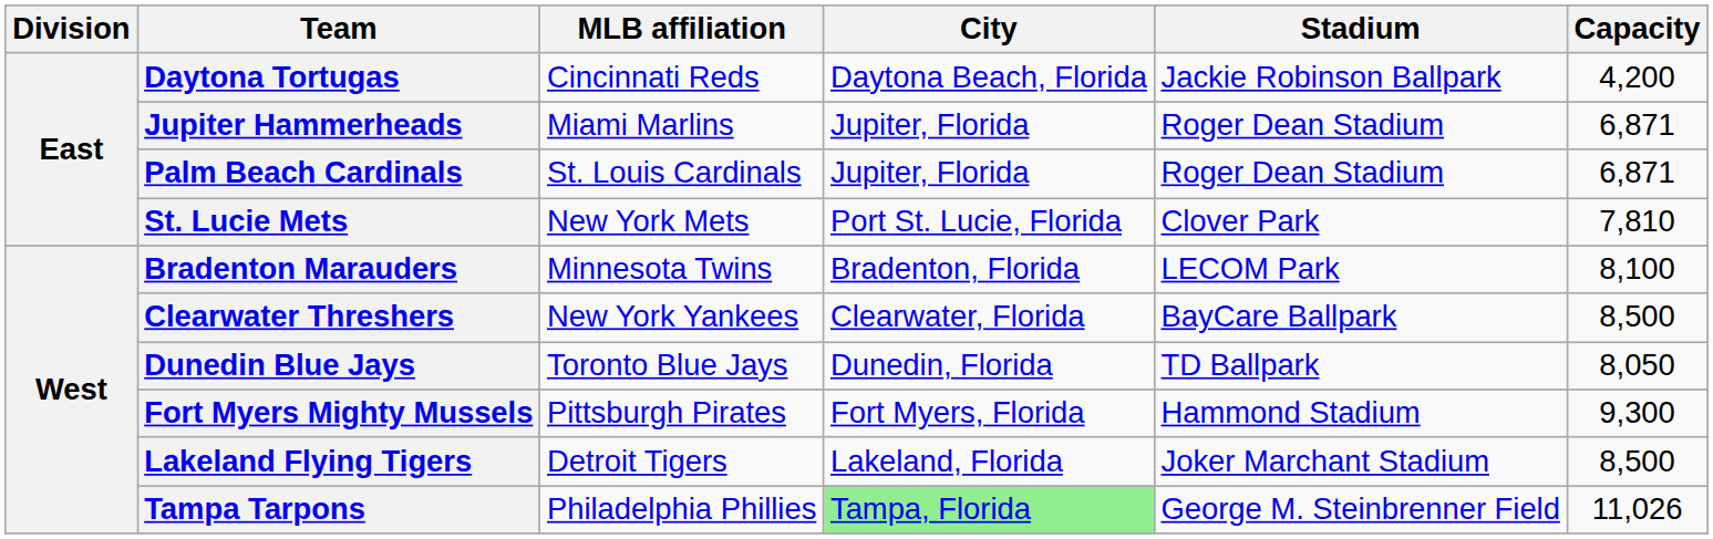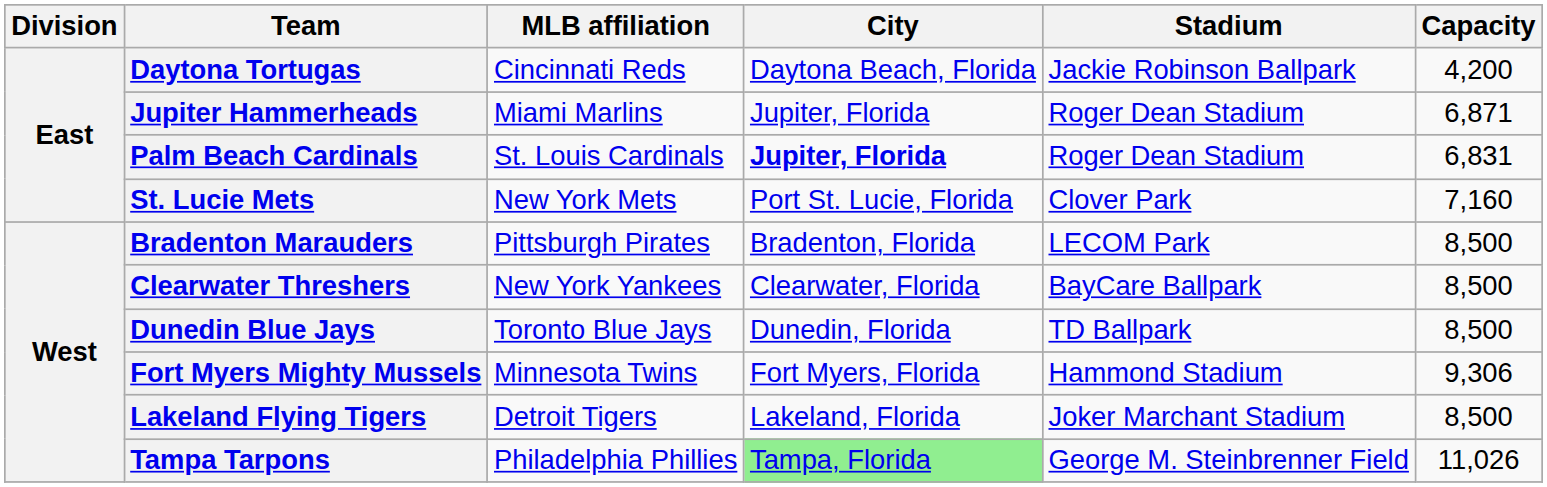Palm Beach Cardinals | City: normal -> bold
Palm Beach Cardinals | Capacity: 6,871 -> 6,831
St. Lucie Mets | Capacity: 7,810 -> 7,160
Bradenton Marauders | MLB affiliation: Minnesota Twins -> Pittsburgh Pirates
Bradenton Marauders | Capacity: 8,100 -> 8,500
Dunedin Blue Jays | Capacity: 8,050 -> 8,500
Fort Myers Mighty Mussels | MLB affiliation: Pittsburgh Pirates -> Minnesota Twins
Fort Myers Mighty Mussels | Capacity: 9,300 -> 9,306
